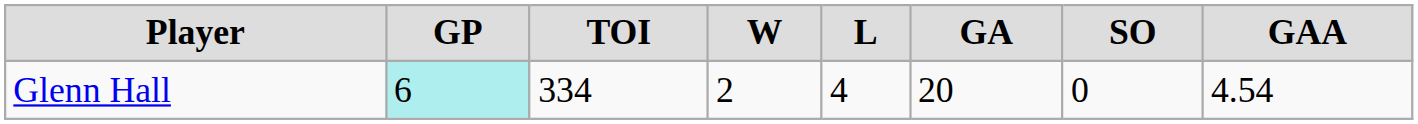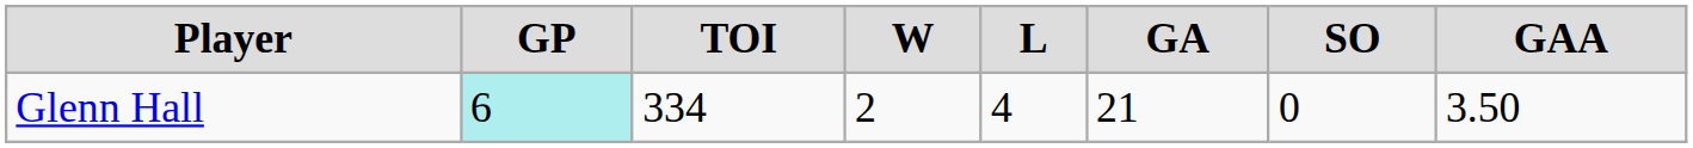Glenn Hall | GA: 20 -> 21
Glenn Hall | GAA: 4.54 -> 3.50
